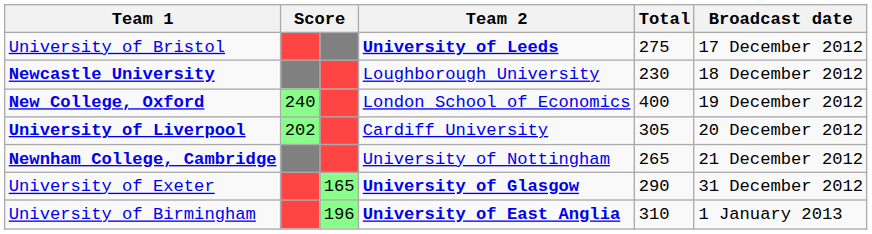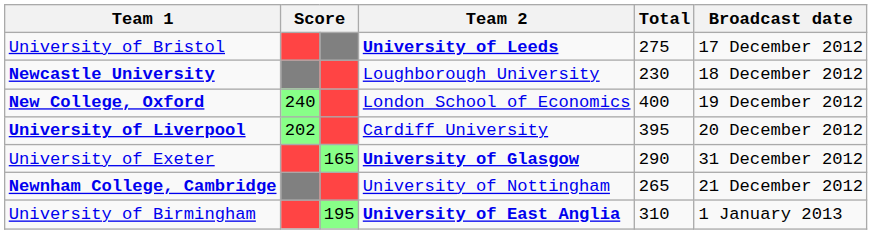University of Liverpool | Total: 305 -> 395
rows swapped: Newnham College, Cambridge <-> University of Exeter
University of Birmingham | column 3: 196 -> 195
